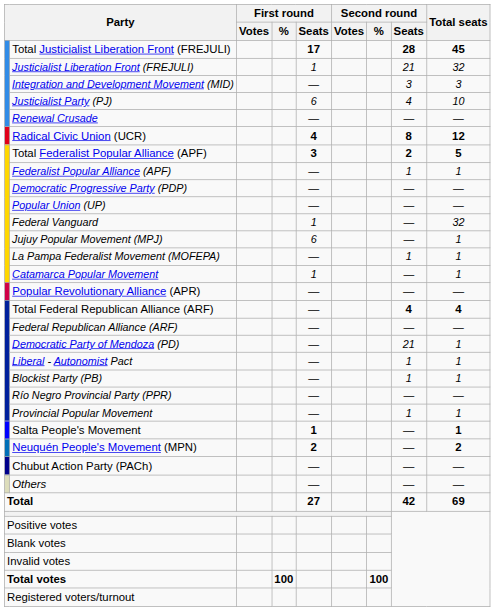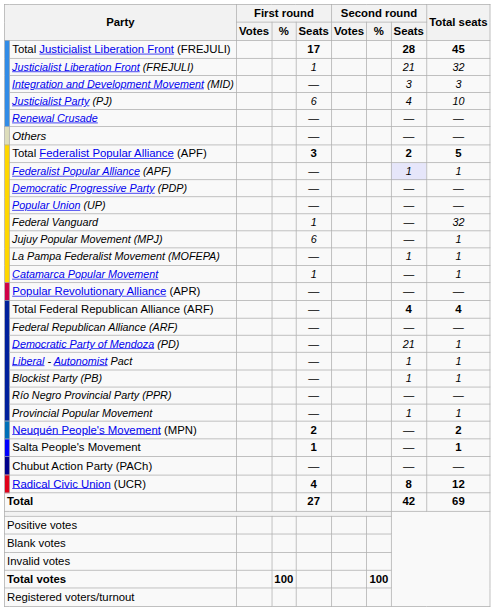rows swapped: Radical Civic Union (UCR) <-> Others
Federalist Popular Alliance (APF) | Second round / Seats: no background -> lavender background
rows swapped: Salta People's Movement <-> Neuquén People's Movement (MPN)
